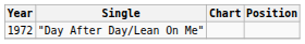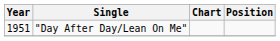"Day After Day/Lean On Me" | Year: 1972 -> 1951
